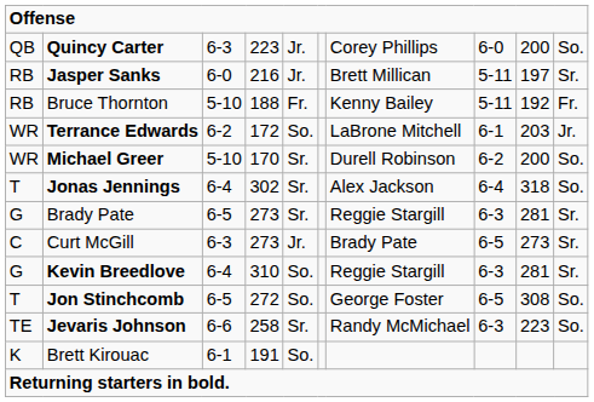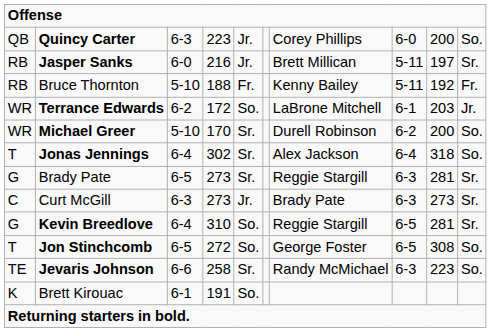Curt McGill | column 8: 6-5 -> 6-3
Kevin Breedlove | column 8: 6-3 -> 6-5
